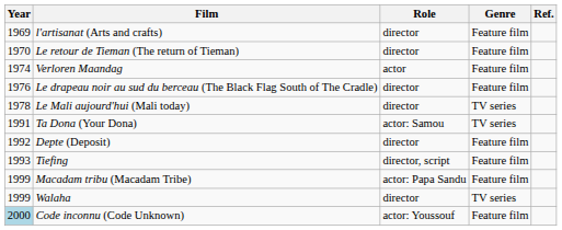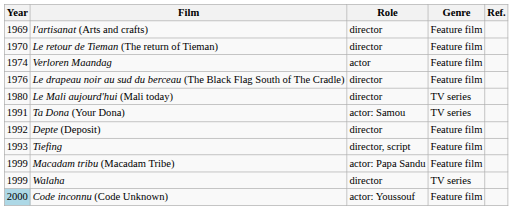Le Mali aujourd'hui (Mali today) | Year: 1978 -> 1980
